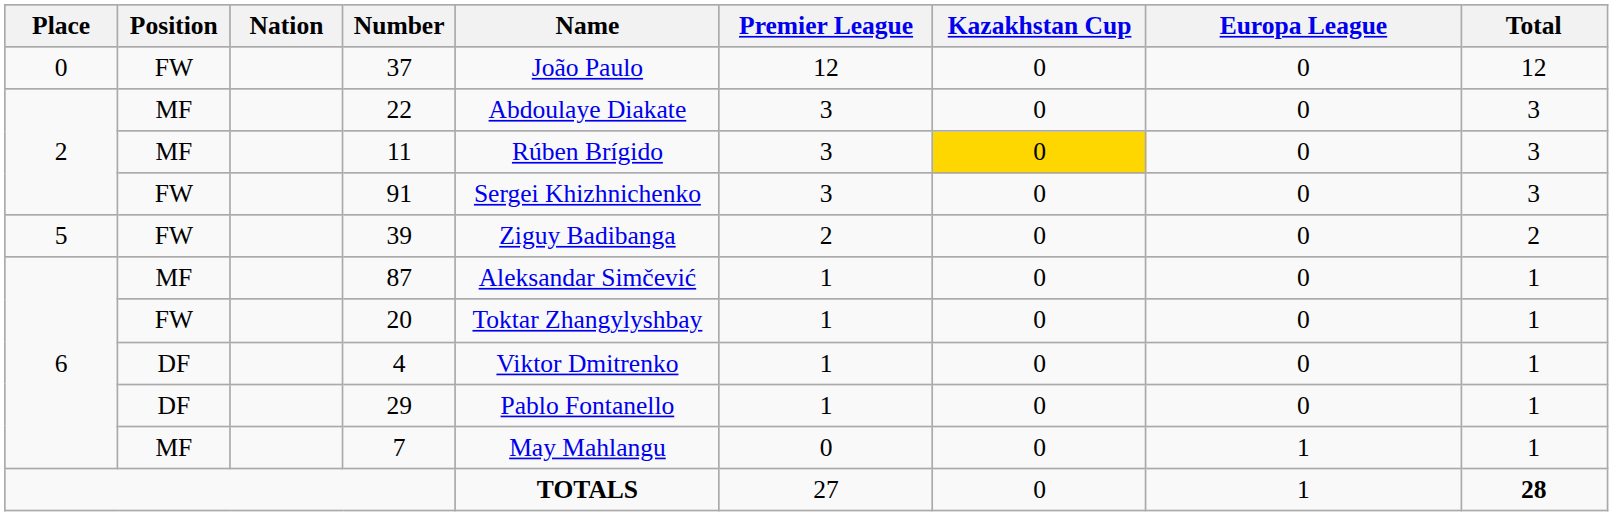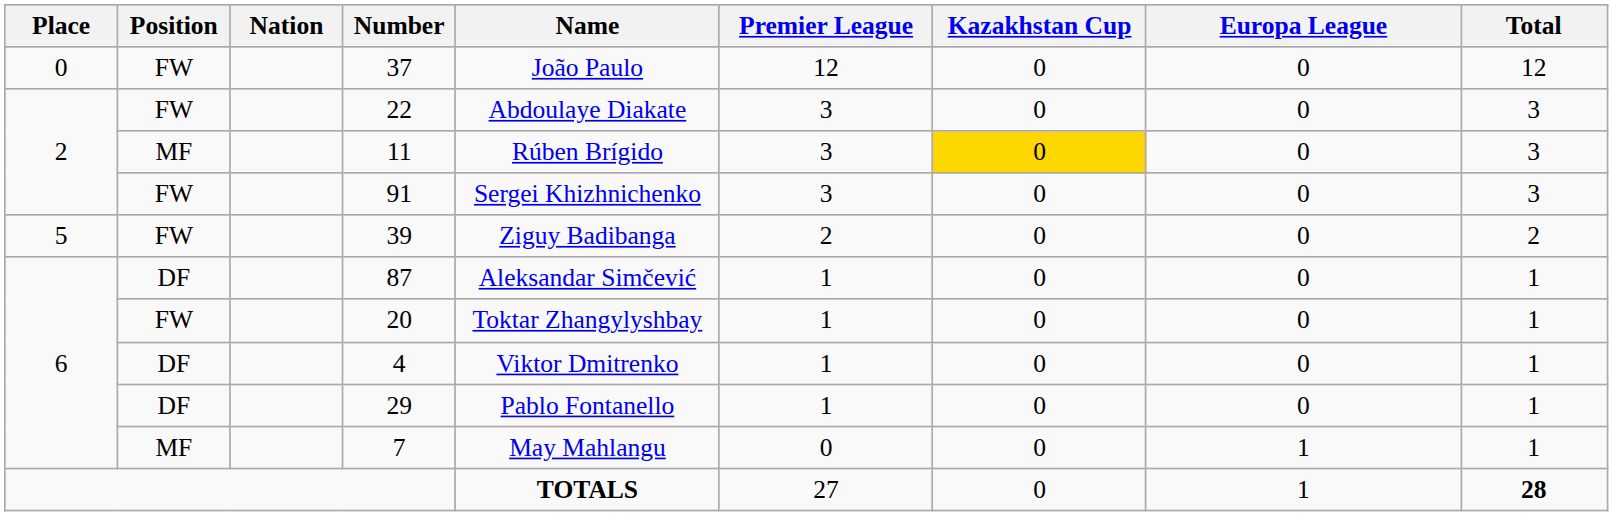22 | Position: MF -> FW
87 | Position: MF -> DF
